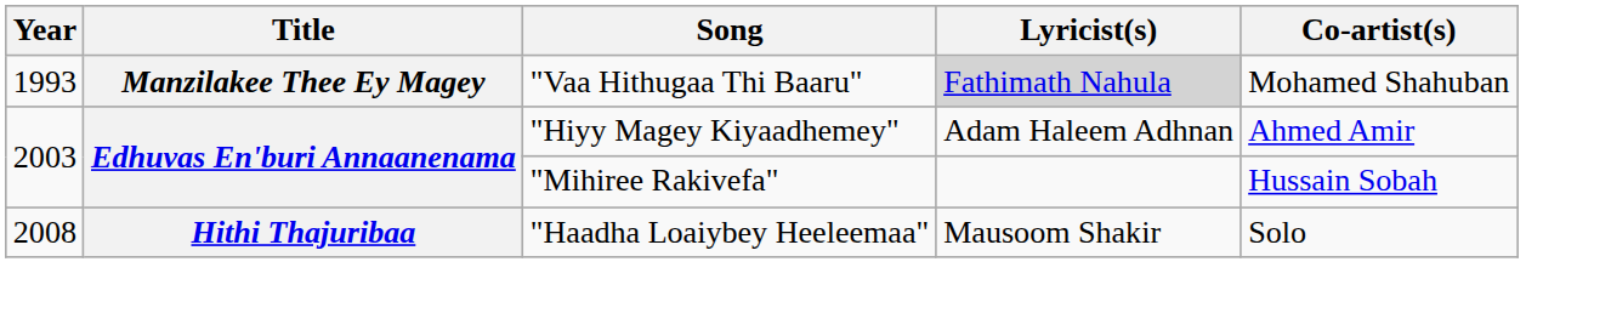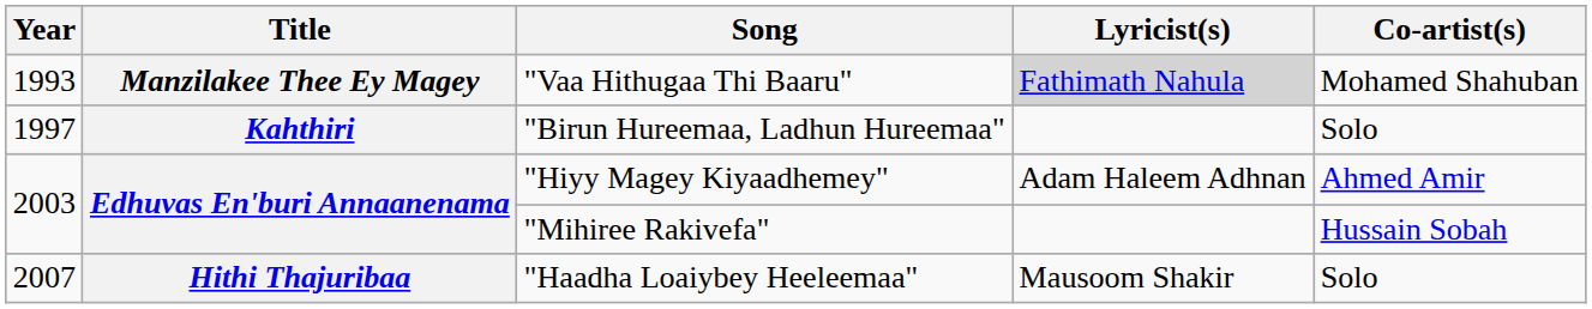+ row: 1997 | Kahthiri | "Birun Hureemaa, Ladhun Hureemaa" | Solo
"Haadha Loaiybey Heeleemaa" | Year: 2008 -> 2007
